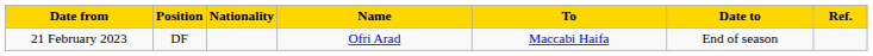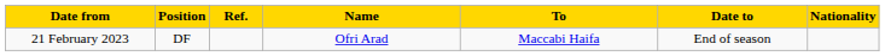columns swapped: Nationality <-> Ref.
